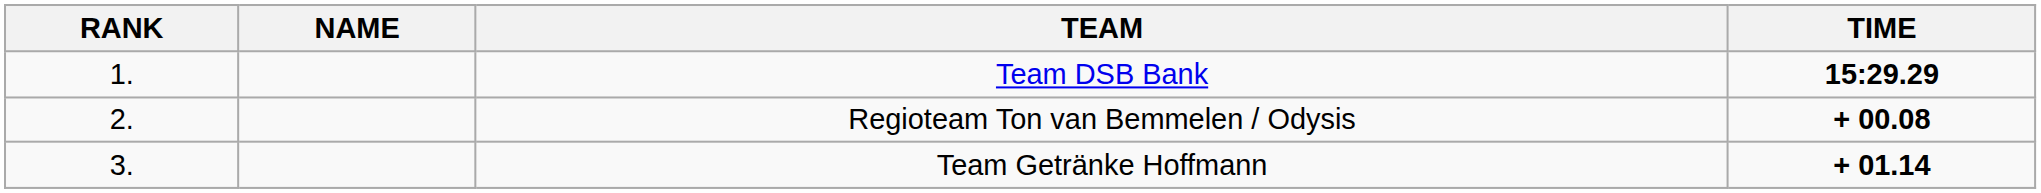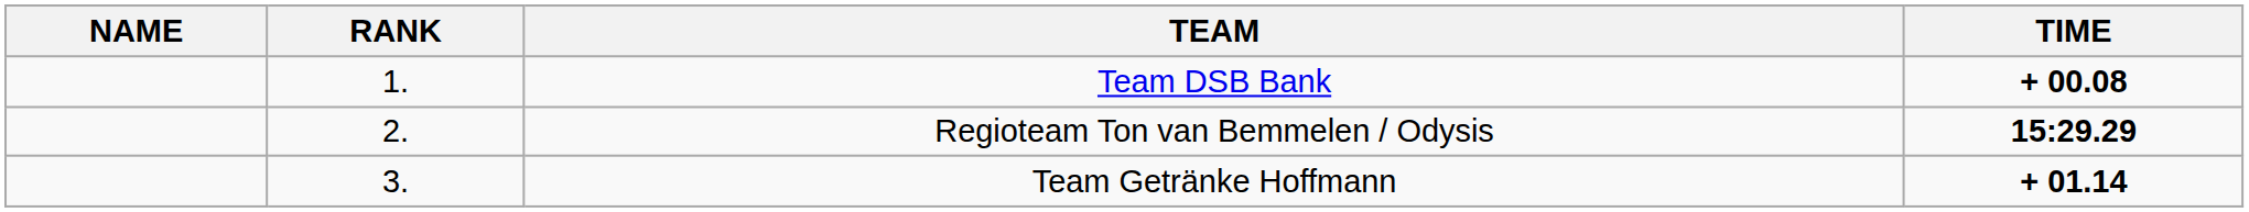columns swapped: RANK <-> NAME
Team DSB Bank | TIME: 15:29.29 -> + 00.08
Regioteam Ton van Bemmelen / Odysis | TIME: + 00.08 -> 15:29.29
